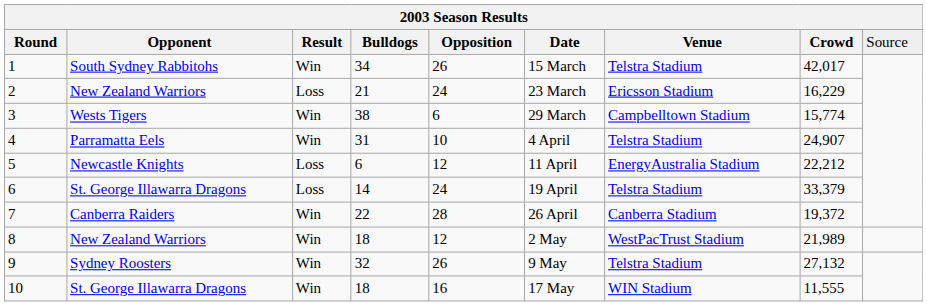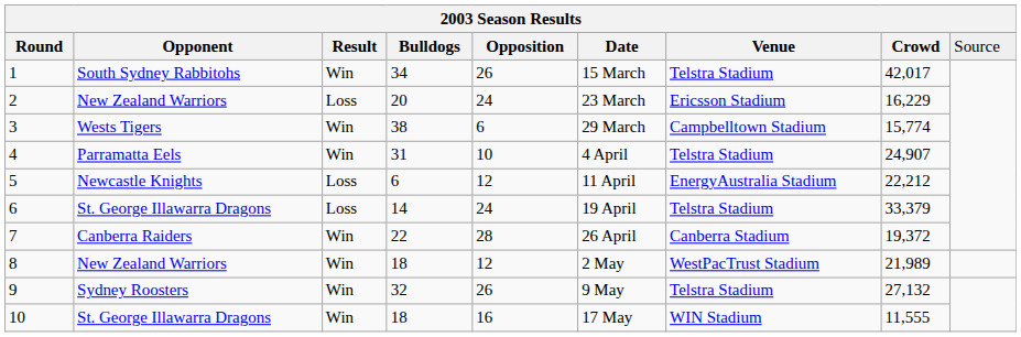2 | column 4: 21 -> 20
